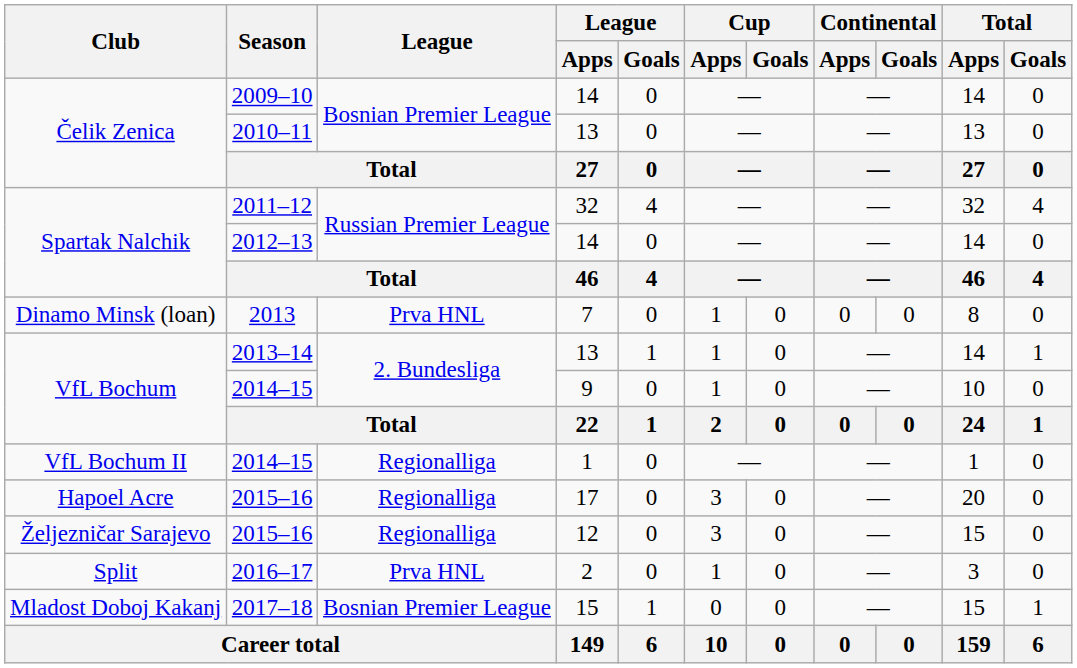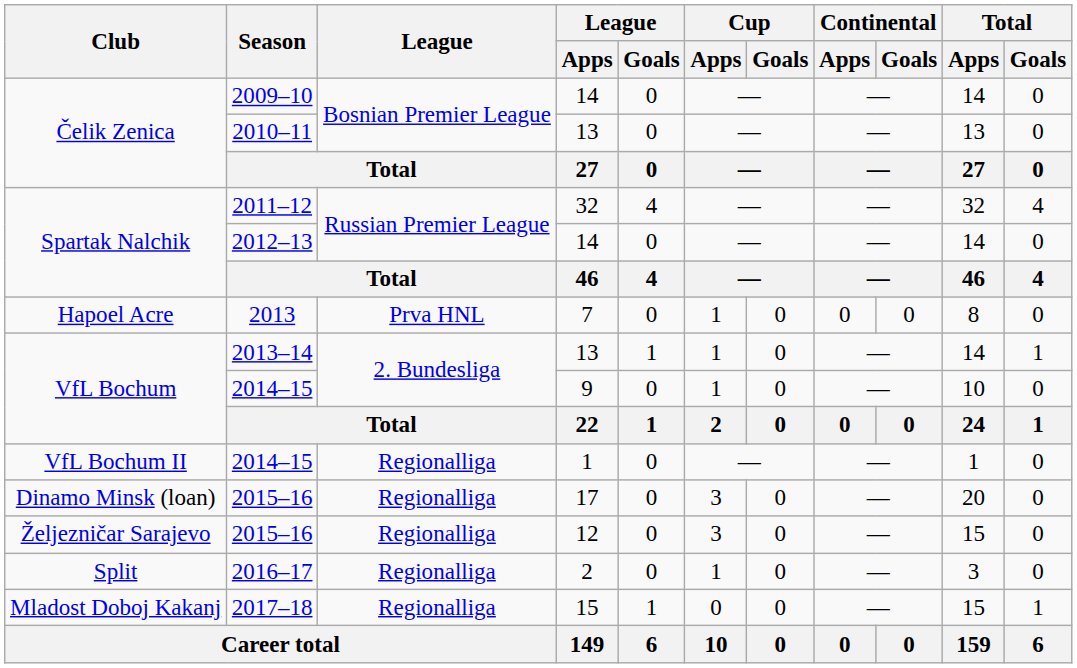2013 | Club: Dinamo Minsk (loan) -> Hapoel Acre
2015–16 / 17 | Club: Hapoel Acre -> Dinamo Minsk (loan)
2016–17 | League: Prva HNL -> Regionalliga
2017–18 | League: Bosnian Premier League -> Regionalliga
